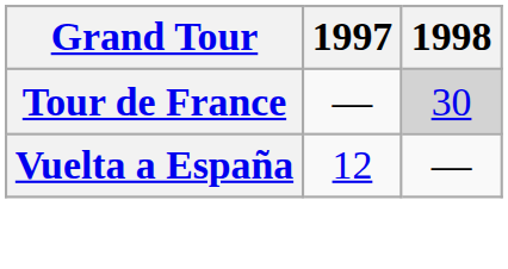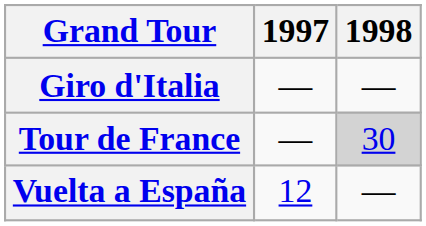+ row: Giro d'Italia | — | —
